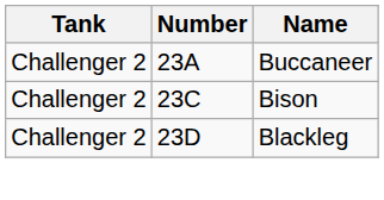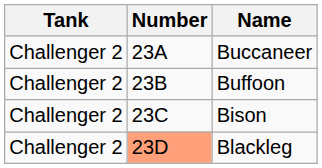+ row: Challenger 2 | 23B | Buffoon
Blackleg | Number: no background -> lightsalmon background
